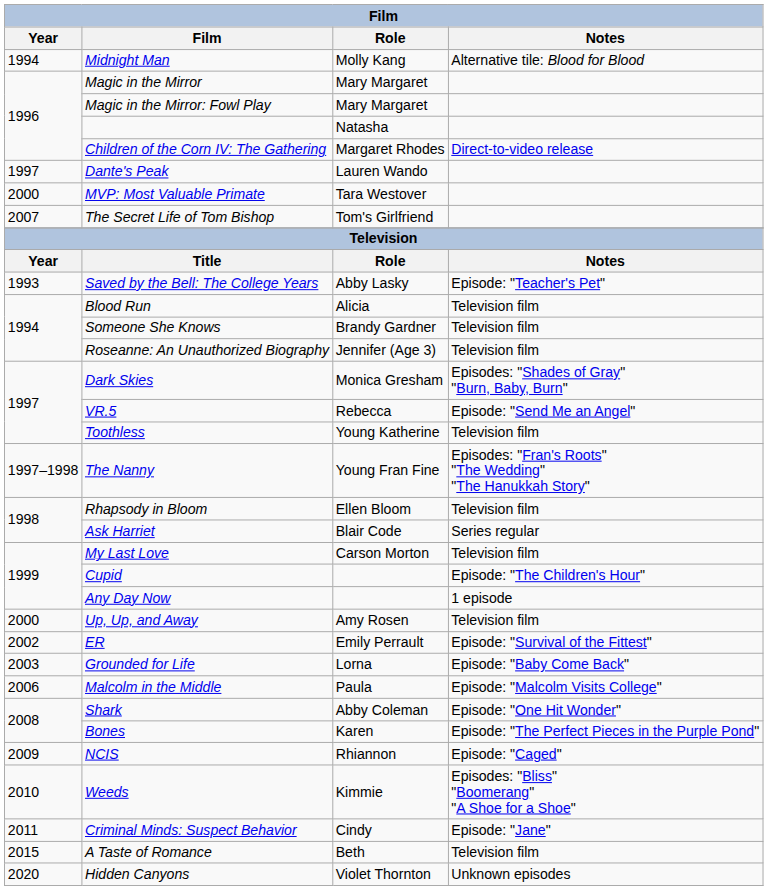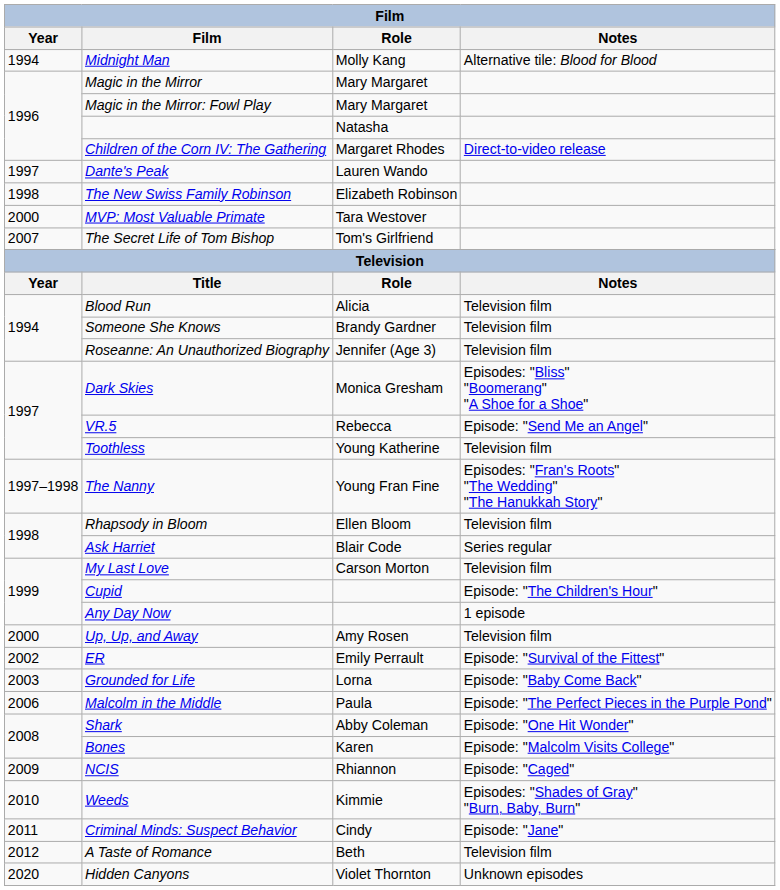+ row: 1998 | The New Swiss Family Robinson | Elizabeth Robinson
- row: 1993 | Saved by the Bell: The College Years | Abby Lasky | Episode: "Teacher's Pet"
Dark Skies | Notes: Episodes: "Shades of Gray" "Burn, Baby, Burn" -> Episodes: "Bliss" "Boomerang" "A Shoe for a Shoe"
Malcolm in the Middle | Notes: Episode: "Malcolm Visits College" -> Episode: "The Perfect Pieces in the Purple Pond"
Bones | Notes: Episode: "The Perfect Pieces in the Purple Pond" -> Episode: "Malcolm Visits College"
Weeds | Notes: Episodes: "Bliss" "Boomerang" "A Shoe for a Shoe" -> Episodes: "Shades of Gray" "Burn, Baby, Burn"
A Taste of Romance | Year: 2015 -> 2012
